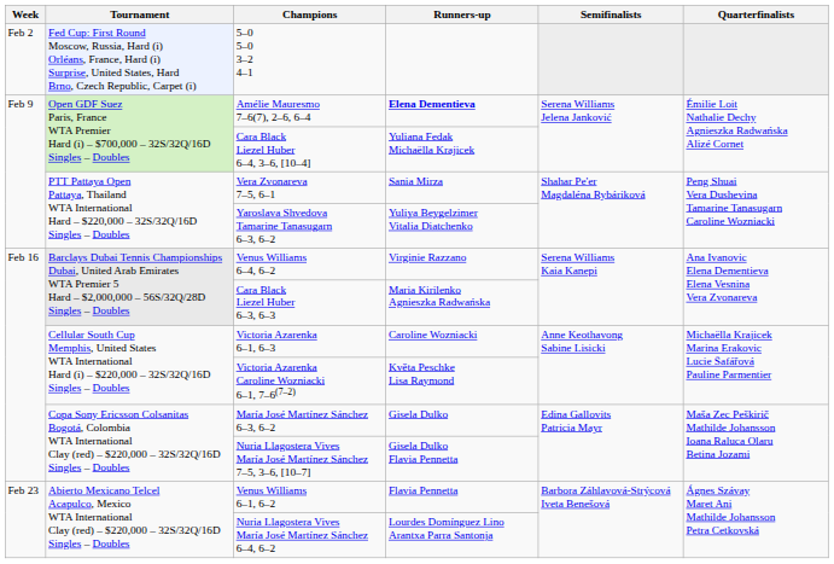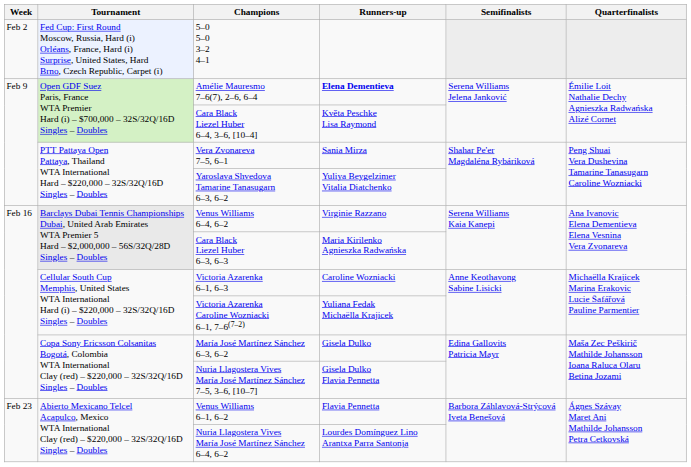Cara Black Liezel Huber 6–4, 3–6, [10–4] | Runners-up: Yuliana Fedak Michaëlla Krajicek -> Květa Peschke Lisa Raymond
Victoria Azarenka Caroline Wozniacki 6–1, 7–6(7–2) | Runners-up: Květa Peschke Lisa Raymond -> Yuliana Fedak Michaëlla Krajicek
